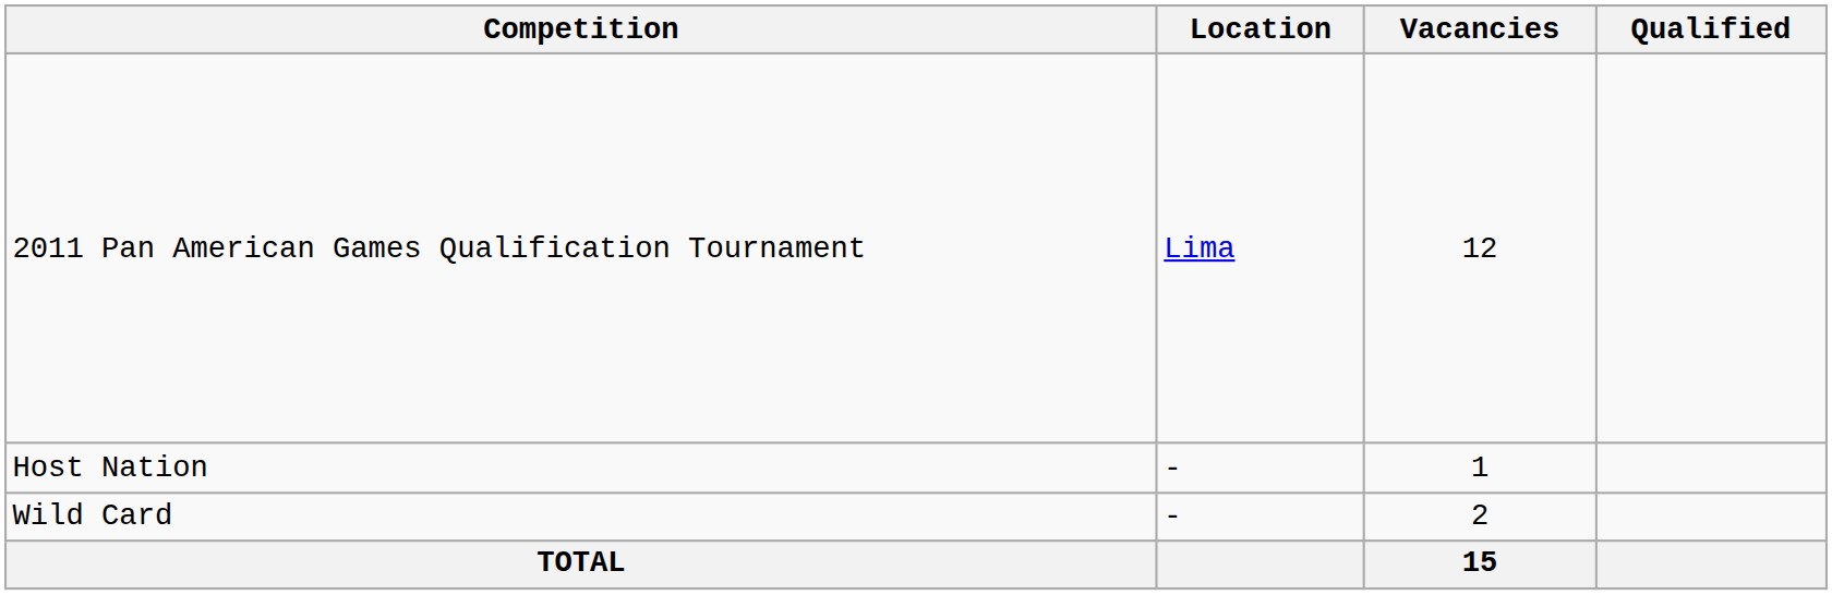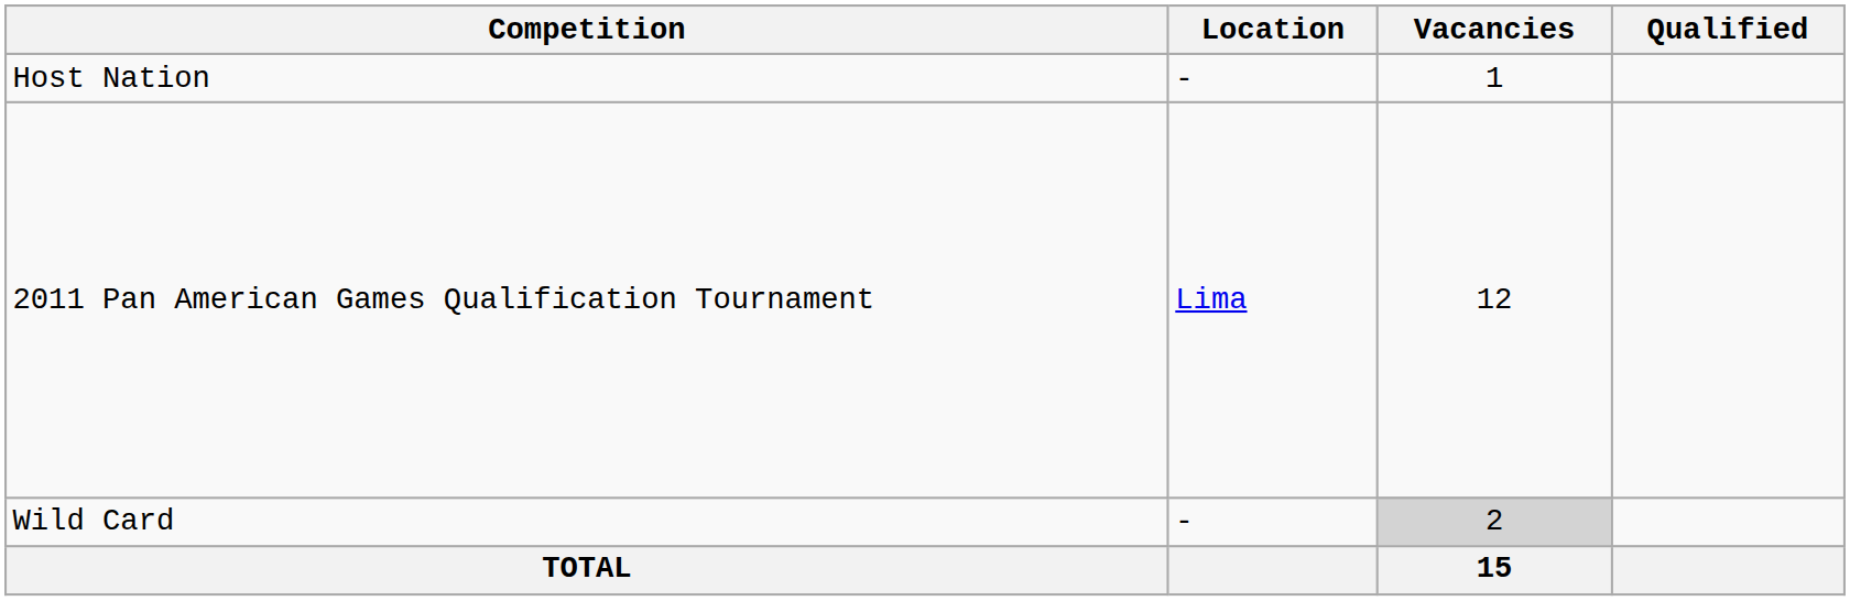rows swapped: Host Nation <-> 2011 Pan American Games Qualification Tournament
Wild Card | Vacancies: no background -> lightgrey background
